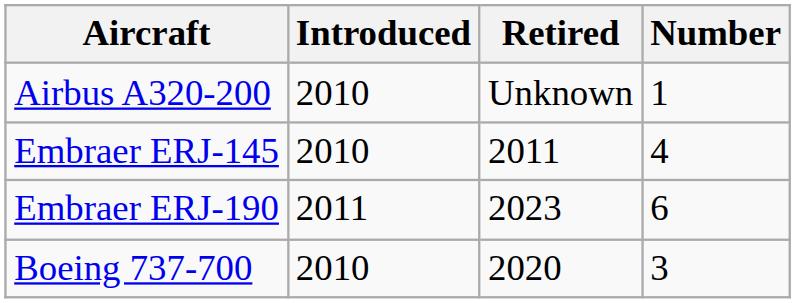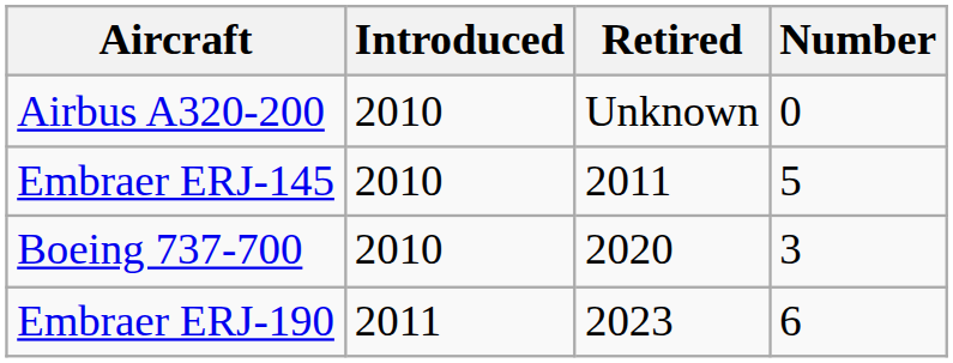Airbus A320-200 | Number: 1 -> 0
Embraer ERJ-145 | Number: 4 -> 5
rows swapped: Embraer ERJ-190 <-> Boeing 737-700
